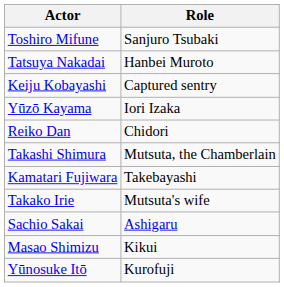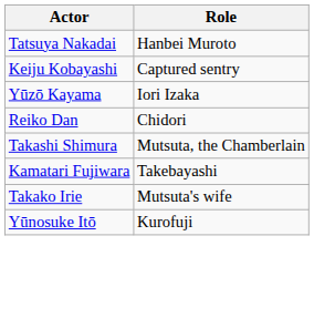- row: Toshiro Mifune | Sanjuro Tsubaki
- row: Sachio Sakai | Ashigaru
- row: Masao Shimizu | Kikui
